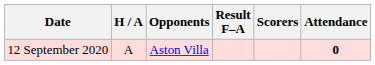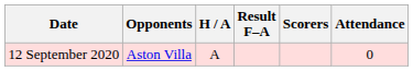columns swapped: Opponents <-> H / A
12 September 2020 | Attendance: bold -> normal
